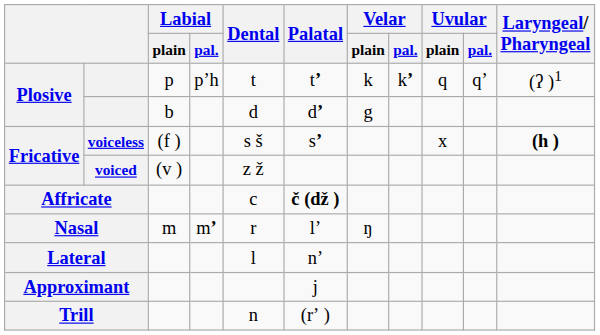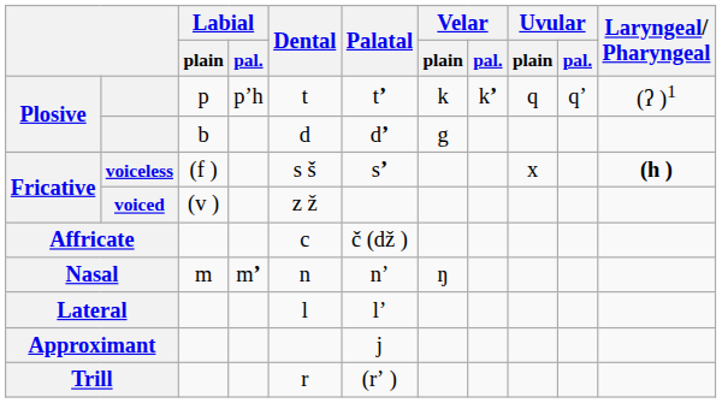Affricate | Palatal: bold -> normal
Nasal | Dental: r -> n
Nasal | Palatal: lʼ -> nʼ
Lateral | Palatal: nʼ -> lʼ
Trill | Dental: n -> r
